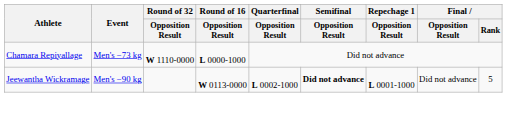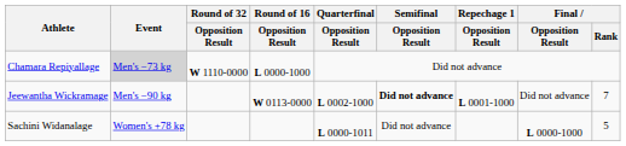Chamara Repiyallage | Event: no background -> lightgrey background
Jeewantha Wickramage | Final / Rank: 5 -> 7
+ row: Sachini Widanalage | Women's +78 kg | L 0000-1011 | Did not advance | L 0000-1000 | 5
